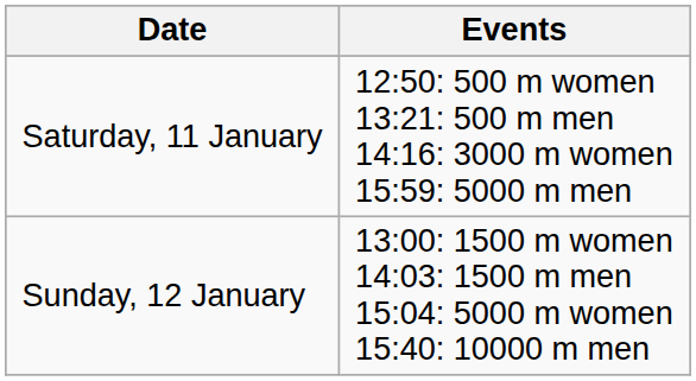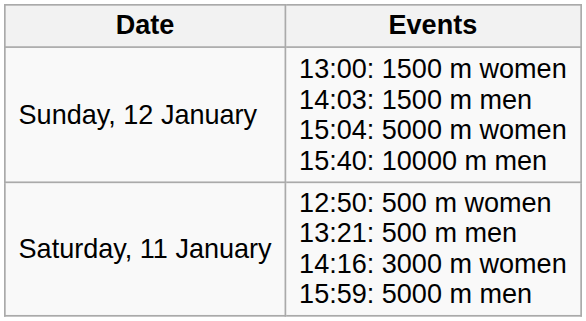rows swapped: Saturday, 11 January <-> Sunday, 12 January
